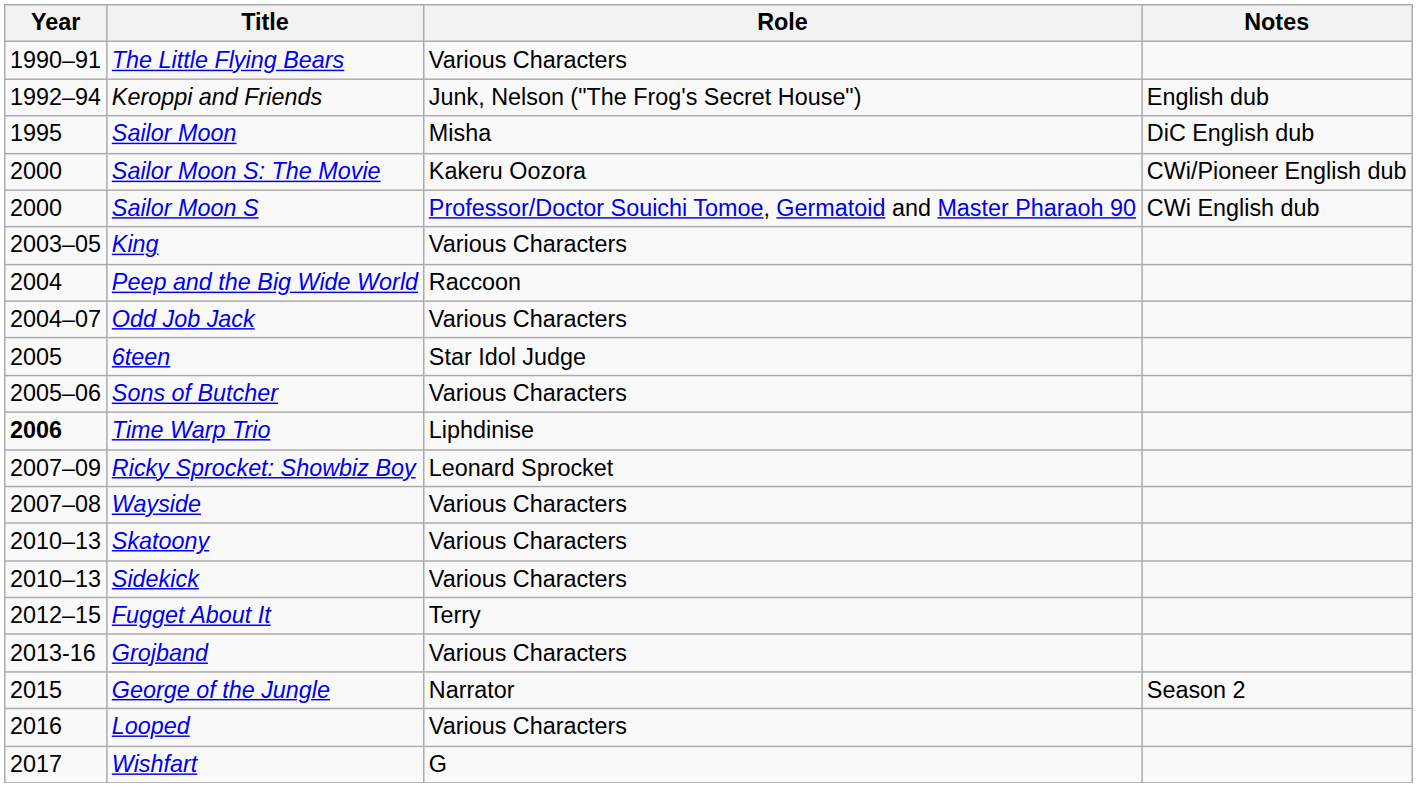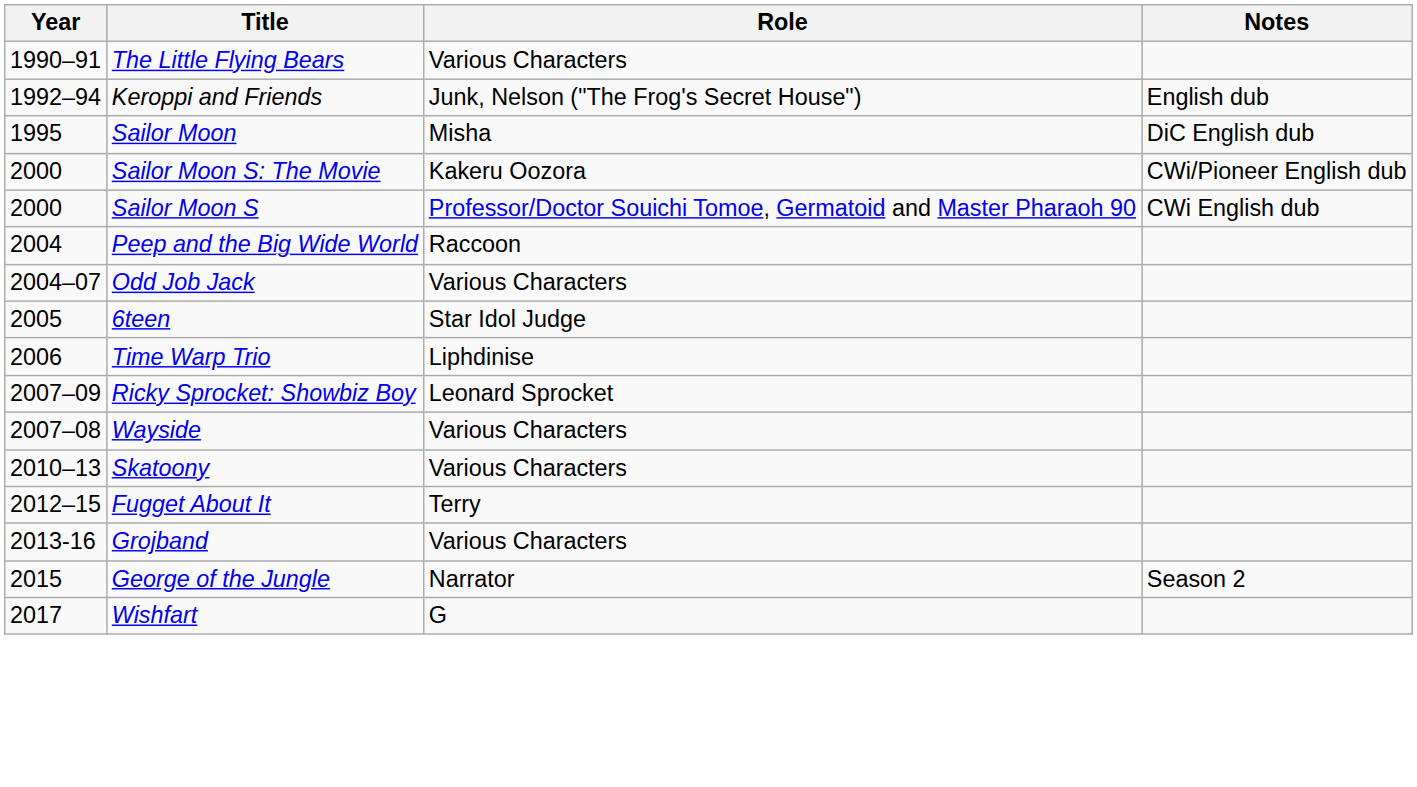- row: 2003–05 | King | Various Characters
- row: 2005–06 | Sons of Butcher | Various Characters
Time Warp Trio | Year: bold -> normal
- row: 2010–13 | Sidekick | Various Characters
- row: 2016 | Looped | Various Characters
